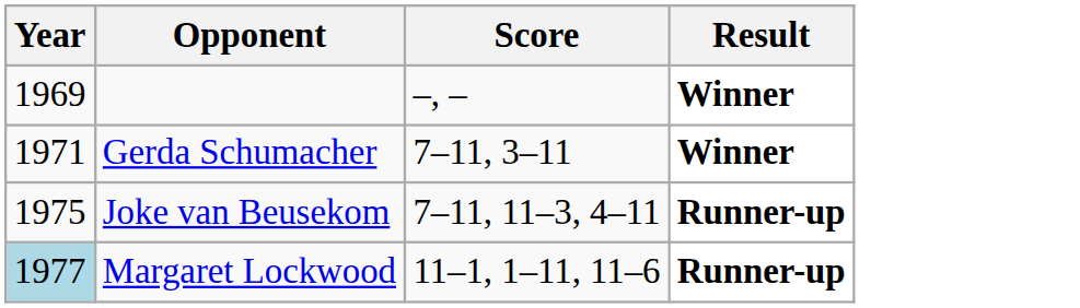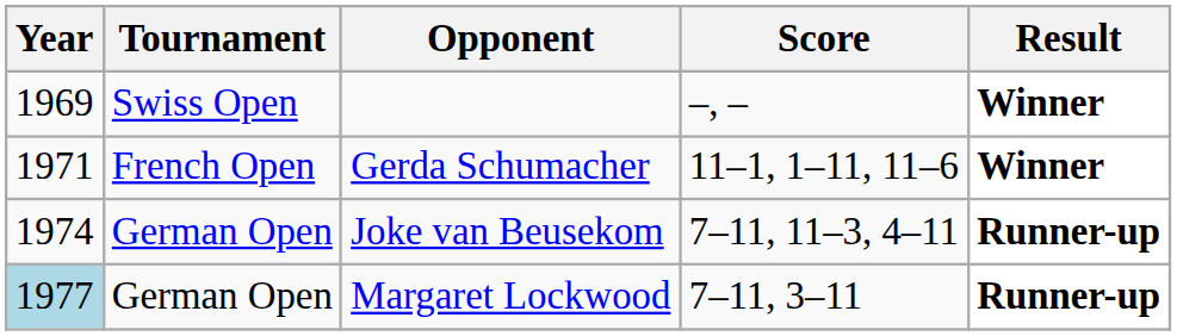+ column: Tournament | Swiss Open | French Open | German Open | German Open
Gerda Schumacher | Score: 7–11, 3–11 -> 11–1, 1–11, 11–6
Joke van Beusekom | Year: 1975 -> 1974
Margaret Lockwood | Score: 11–1, 1–11, 11–6 -> 7–11, 3–11
